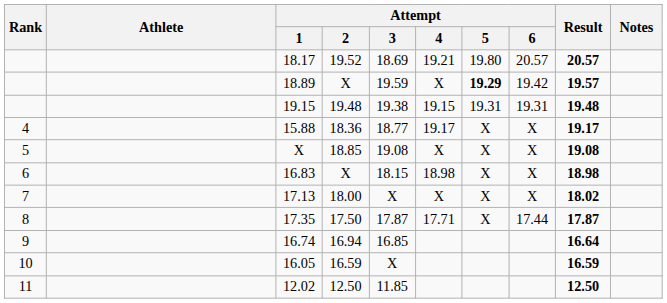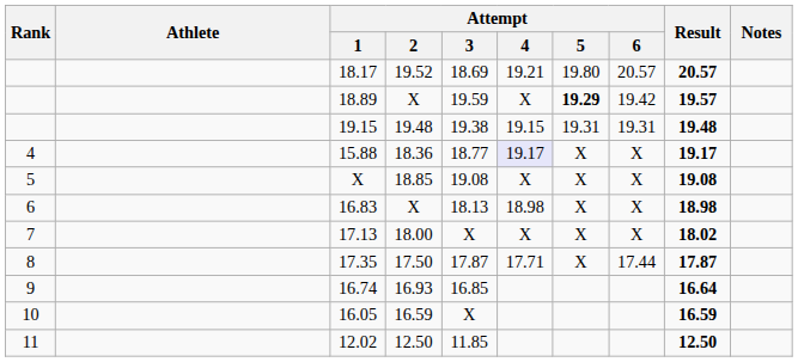15.88 | Attempt / 4: no background -> lavender background
16.83 | Attempt / 3: 18.15 -> 18.13
16.74 | Attempt / 2: 16.94 -> 16.93
